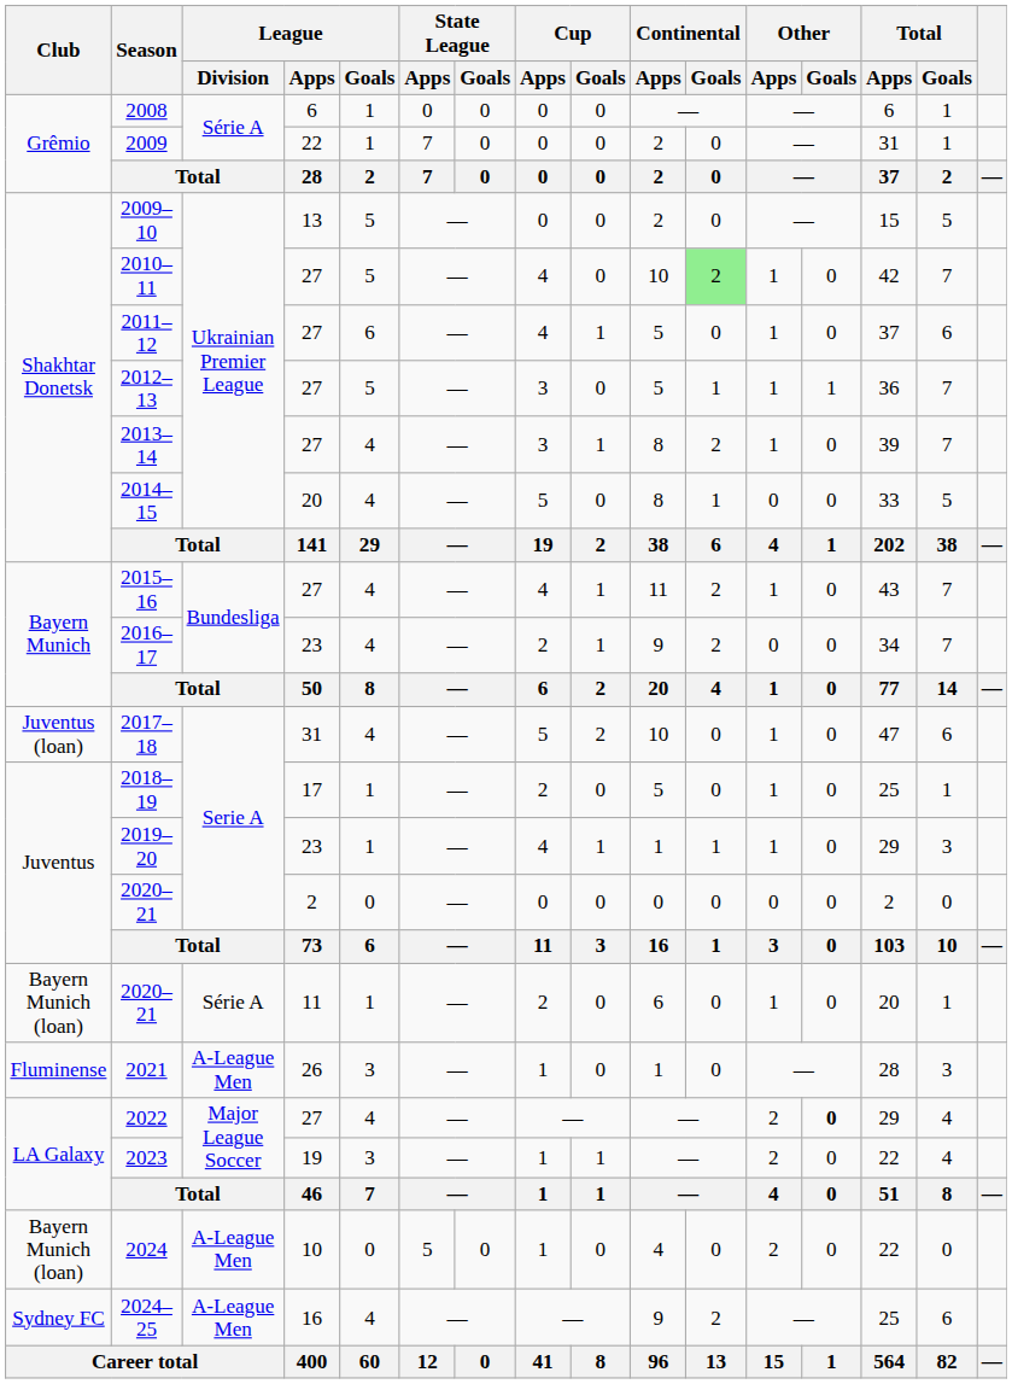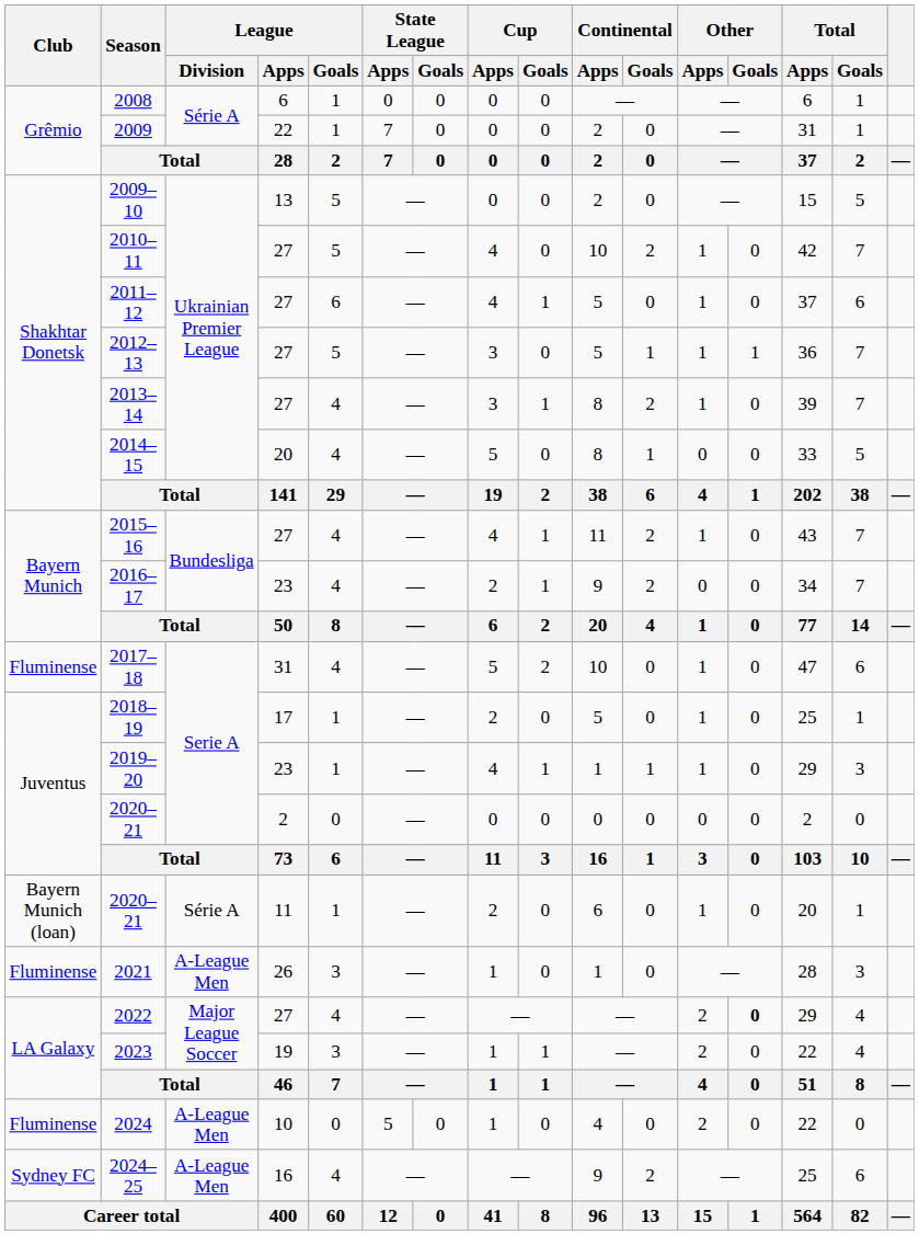2010–11 | Continental / Goals: lightgreen background -> no background
2017–18 | Club: Juventus (loan) -> Fluminense
2024 | Club: Bayern Munich (loan) -> Fluminense
